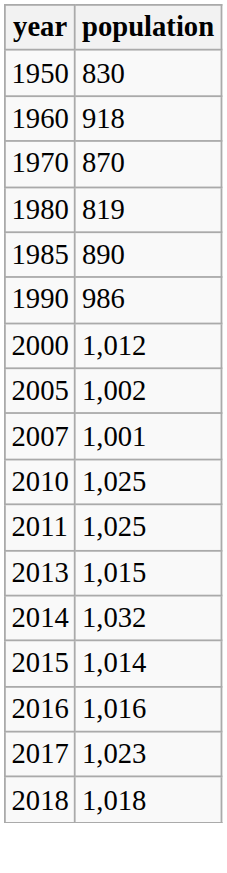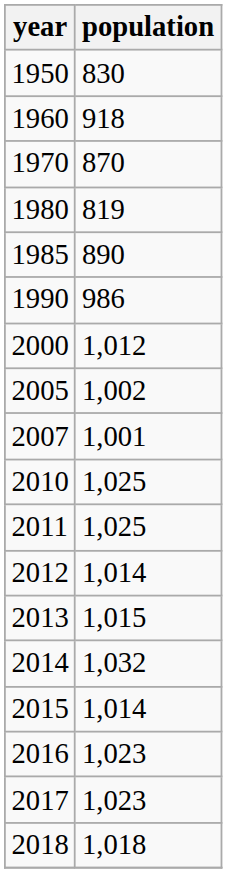+ row: 2012 | 1,014
2016 | population: 1,016 -> 1,023
